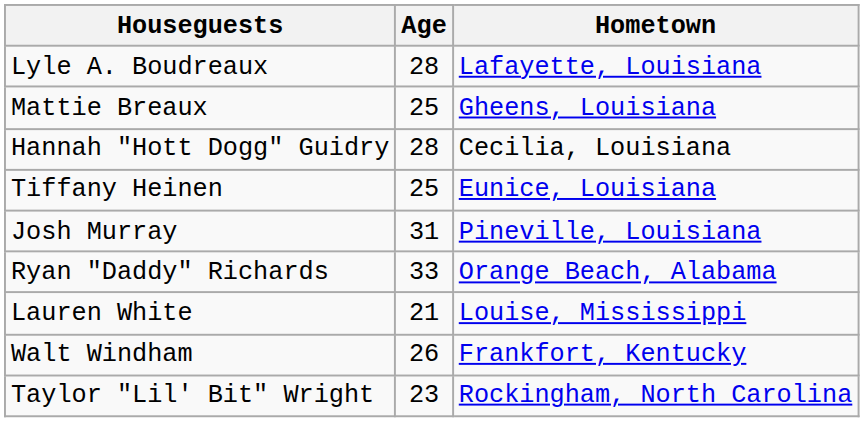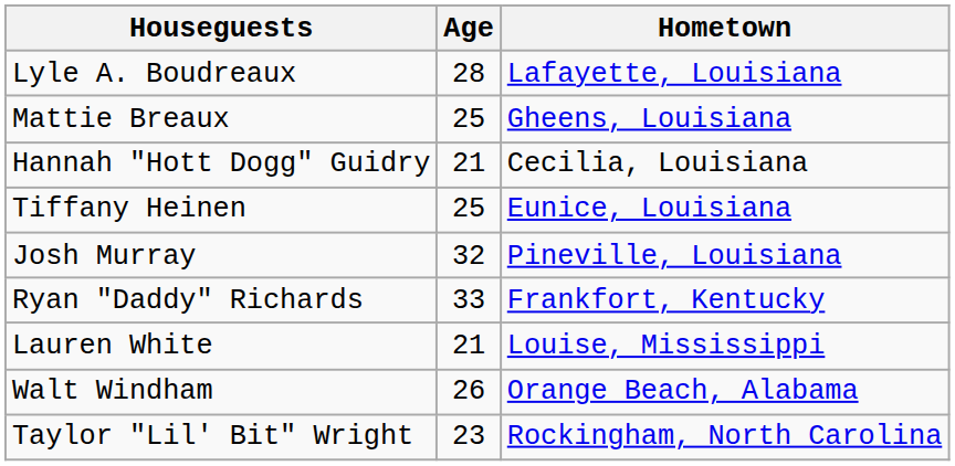Hannah "Hott Dogg" Guidry | Age: 28 -> 21
Josh Murray | Age: 31 -> 32
Ryan "Daddy" Richards | Hometown: Orange Beach, Alabama -> Frankfort, Kentucky
Walt Windham | Hometown: Frankfort, Kentucky -> Orange Beach, Alabama
